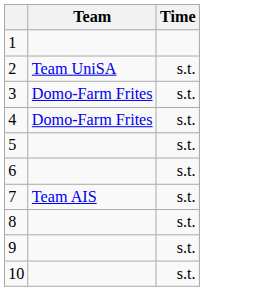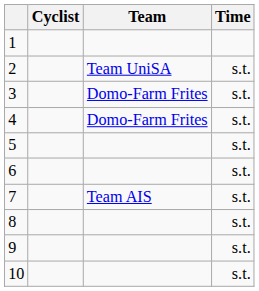+ column: Cyclist
